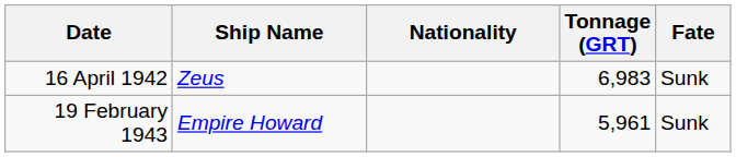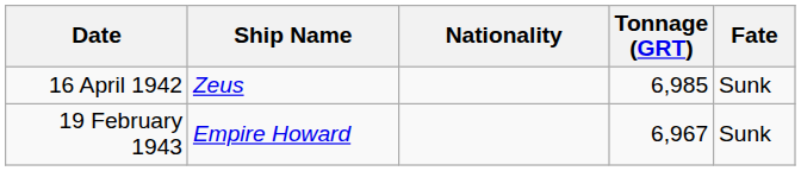16 April 1942 | Tonnage (GRT): 6,983 -> 6,985
19 February 1943 | Tonnage (GRT): 5,961 -> 6,967
